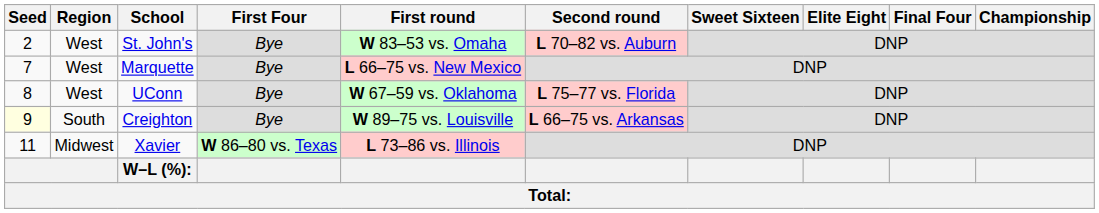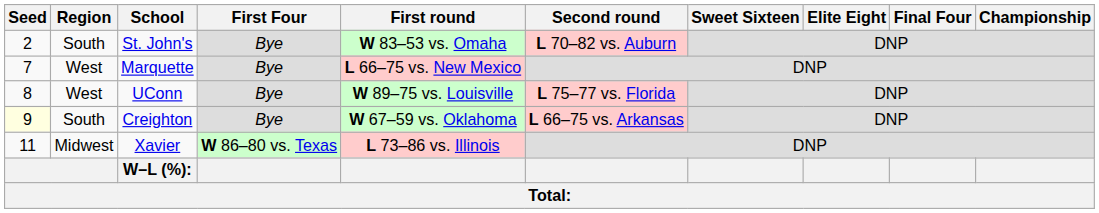St. John's | Region: West -> South
UConn | First round: W 67–59 vs. Oklahoma -> W 89–75 vs. Louisville
Creighton | First round: W 89–75 vs. Louisville -> W 67–59 vs. Oklahoma
